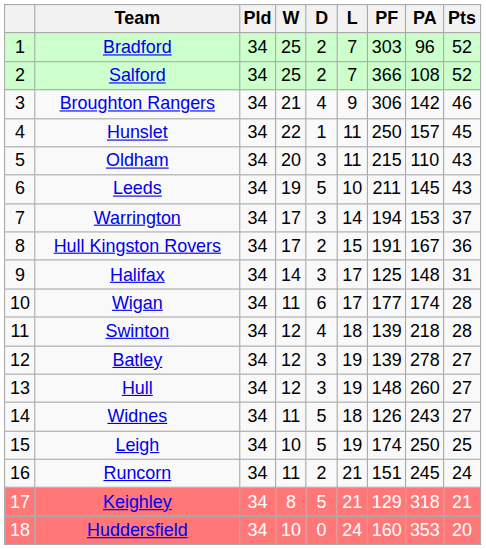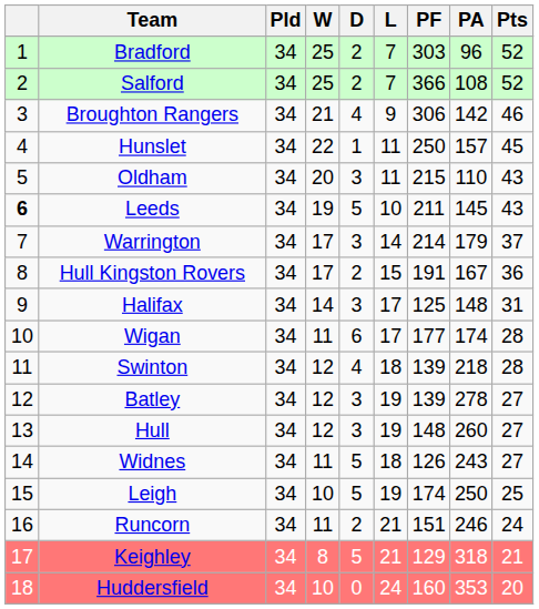Leeds | column 1: normal -> bold
Warrington | PF: 194 -> 214
Warrington | PA: 153 -> 179
Runcorn | PA: 245 -> 246
